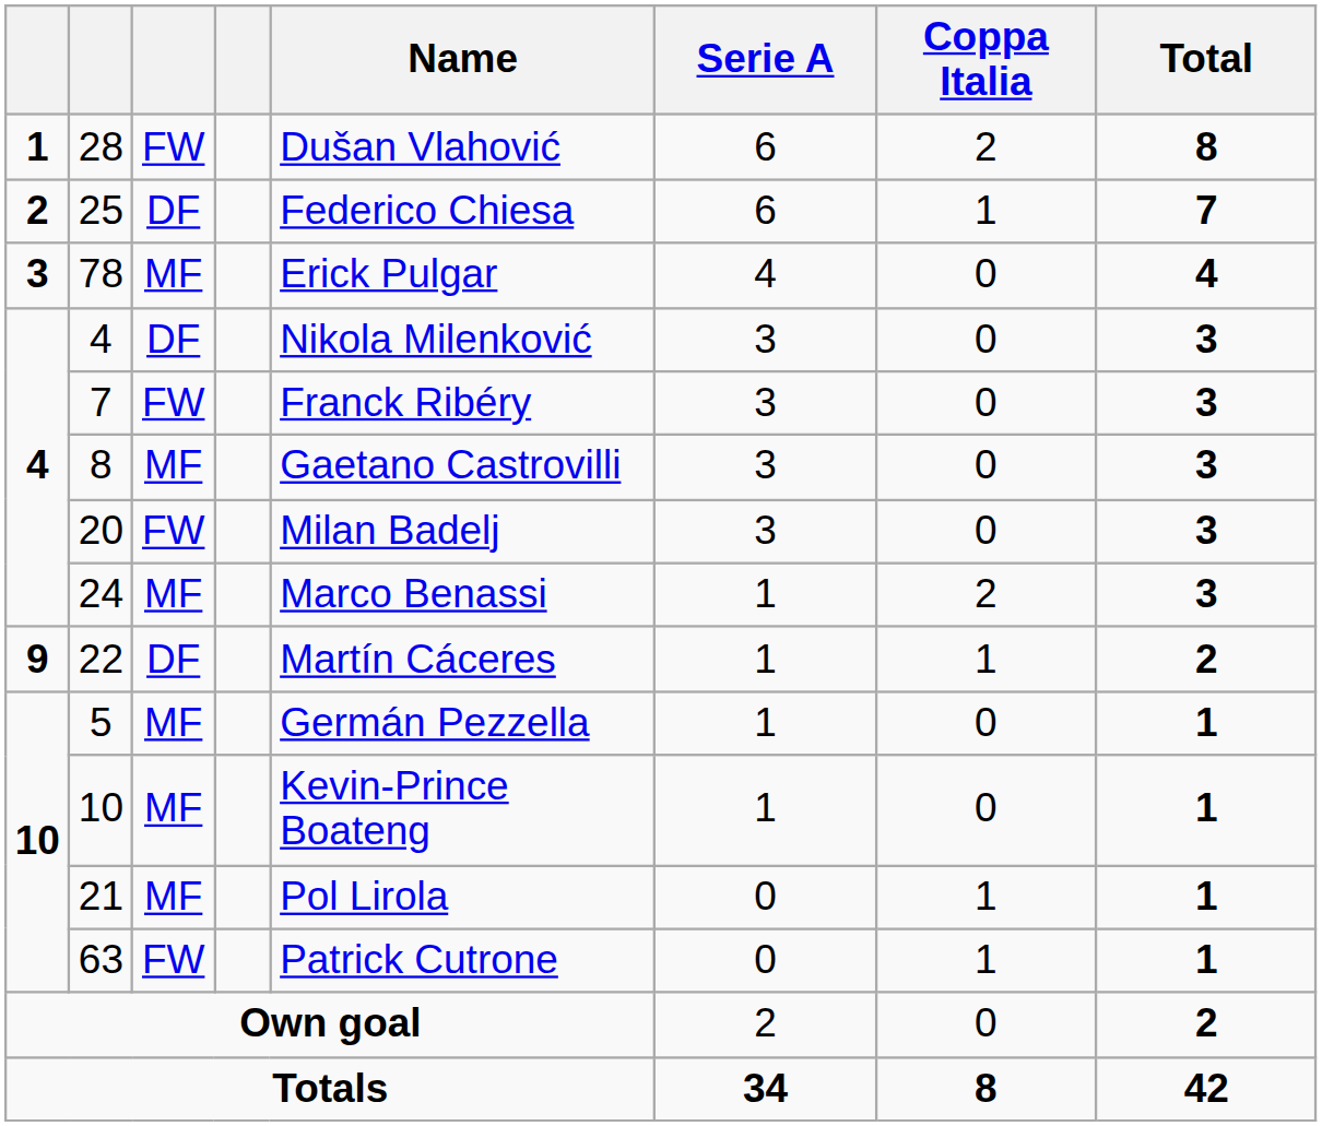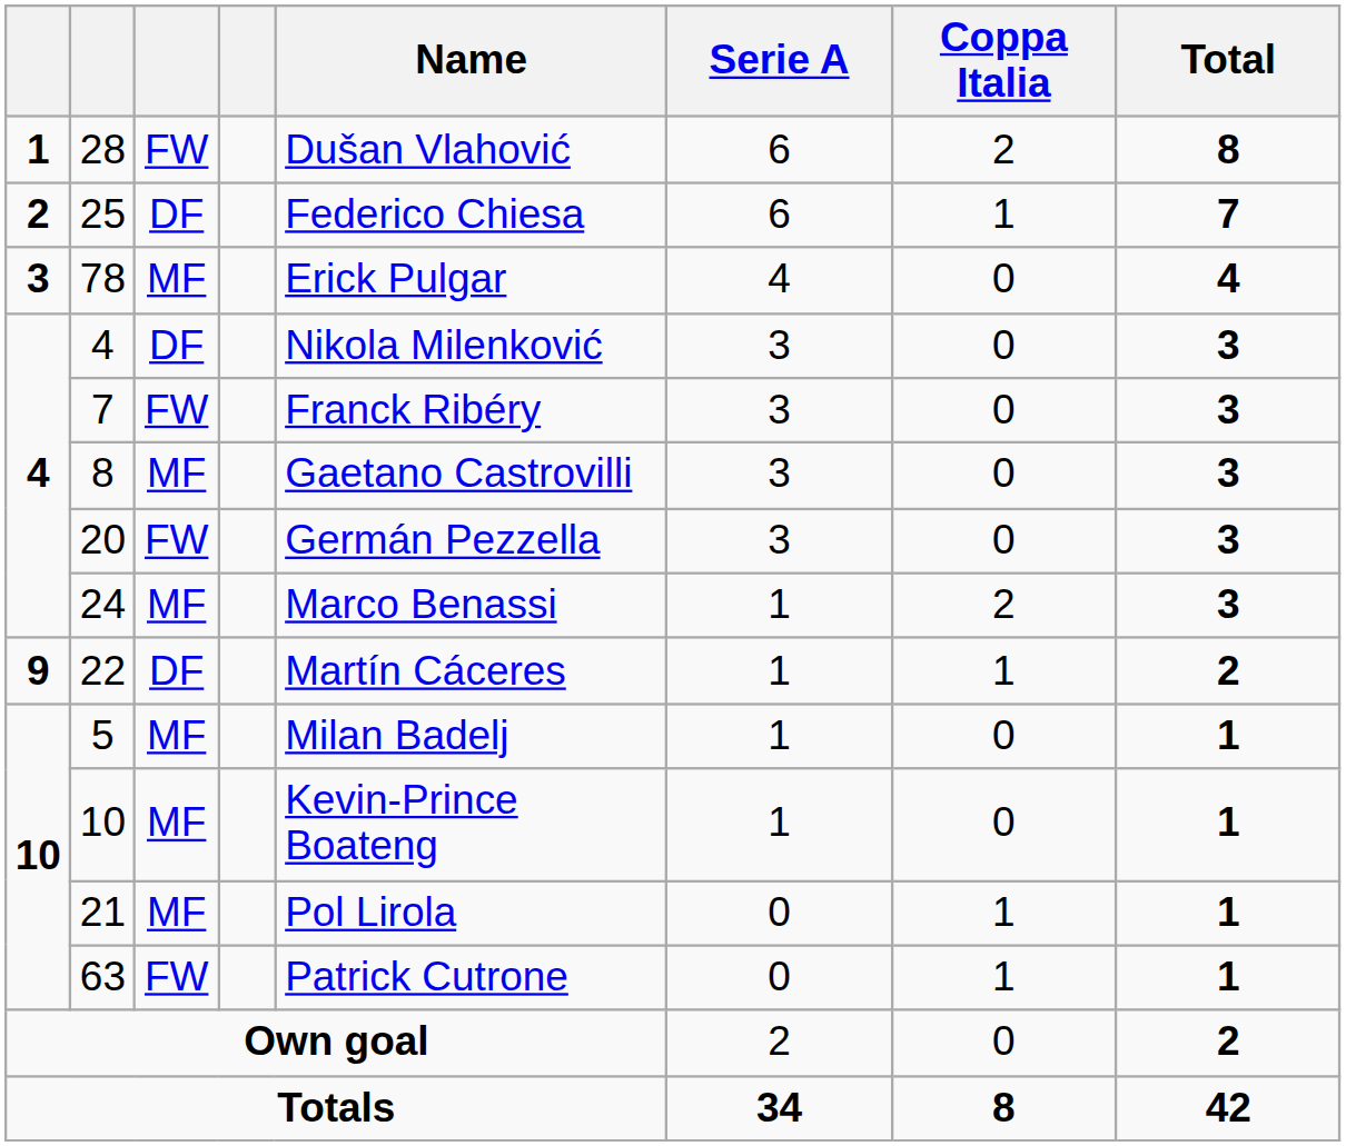20 | Name: Milan Badelj -> Germán Pezzella
5 | Name: Germán Pezzella -> Milan Badelj
